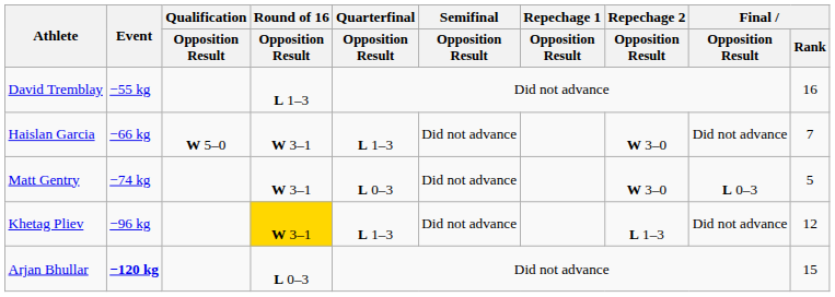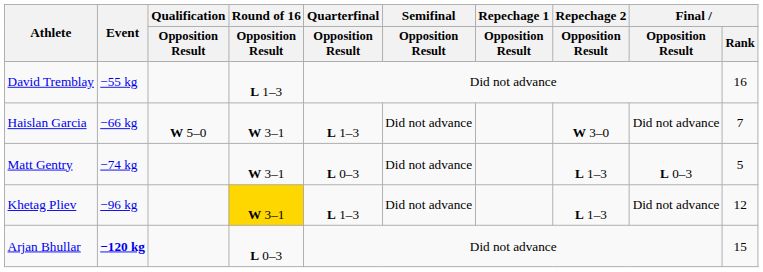Matt Gentry | Repechage 2 / Opposition Result: W 3–0 -> L 1–3
